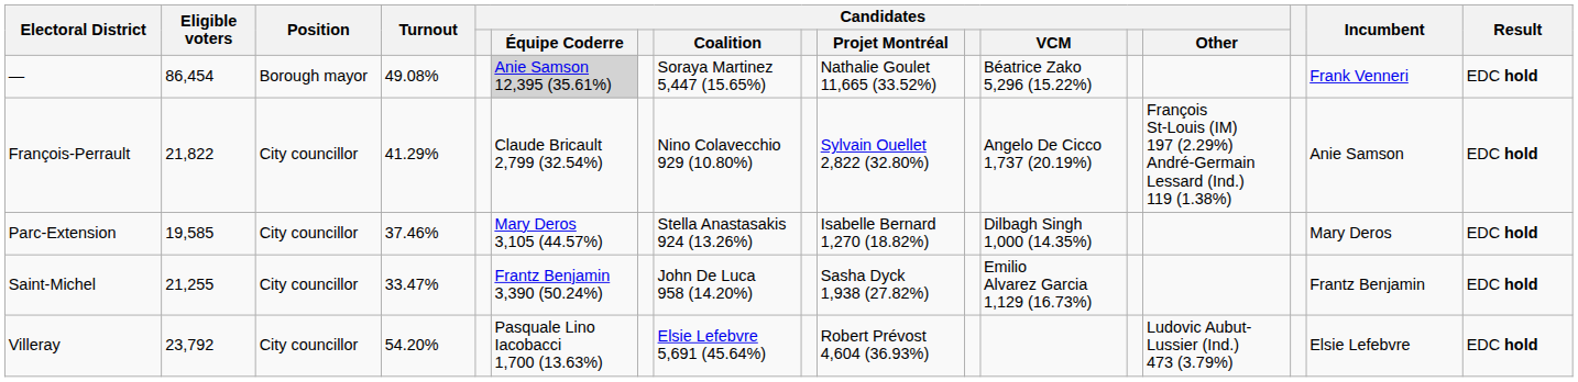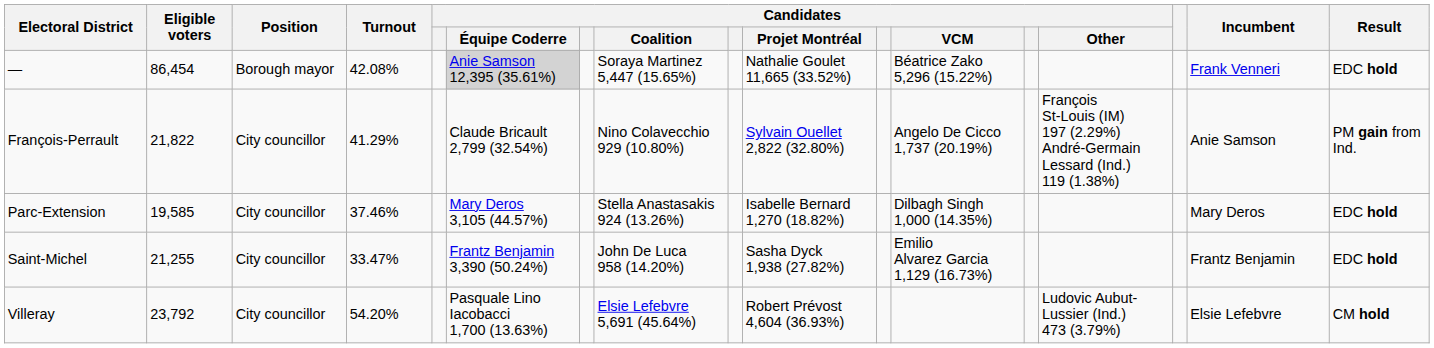— | Turnout: 49.08% -> 42.08%
François-Perrault | Result: EDC hold -> PM gain from Ind.
Villeray | Result: EDC hold -> CM hold
